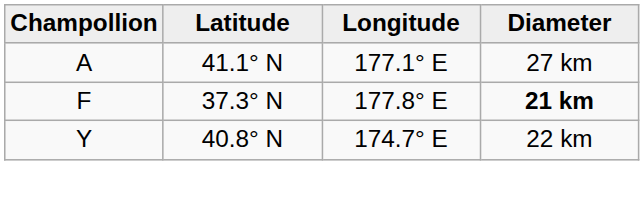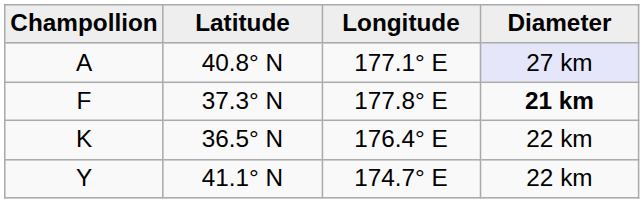A | Latitude: 41.1° N -> 40.8° N
A | Diameter: no background -> lavender background
+ row: K | 36.5° N | 176.4° E | 22 km
Y | Latitude: 40.8° N -> 41.1° N
